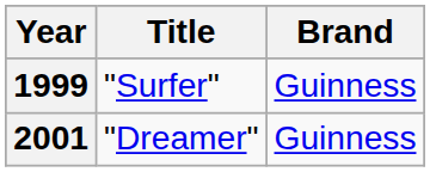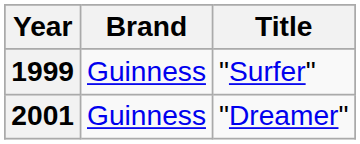columns swapped: Title <-> Brand
